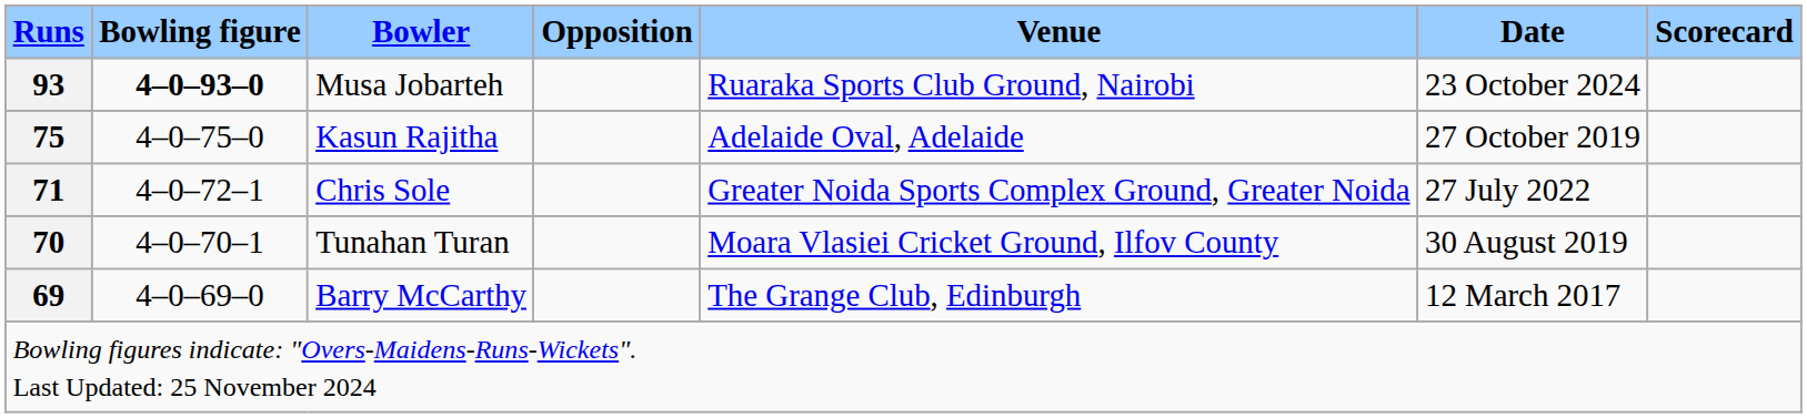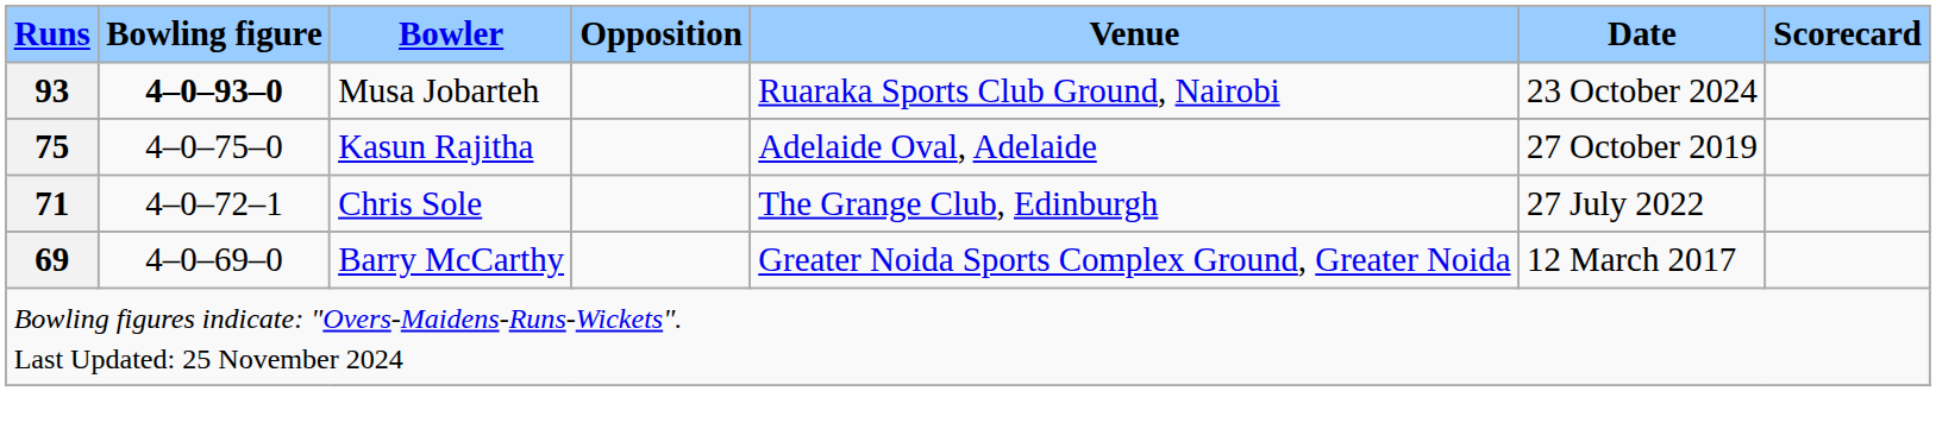Chris Sole | Venue: Greater Noida Sports Complex Ground, Greater Noida -> The Grange Club, Edinburgh
- row: 70 | 4–0–70–1 | Tunahan Turan | Moara Vlasiei Cricket Ground, Ilfov County | 30 August 2019
Barry McCarthy | Venue: The Grange Club, Edinburgh -> Greater Noida Sports Complex Ground, Greater Noida
